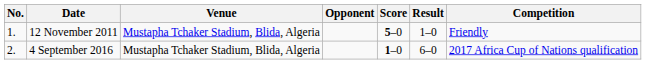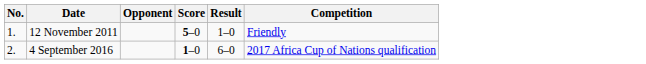- column: Venue | Mustapha Tchaker Stadium, Blida, Algeria | Mustapha Tchaker Stadium, Blida, Algeria
